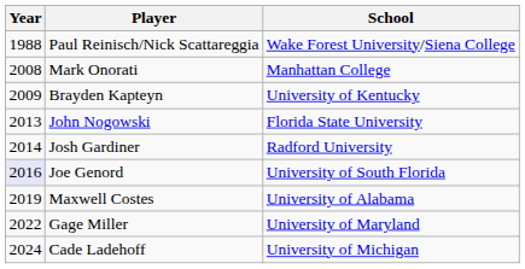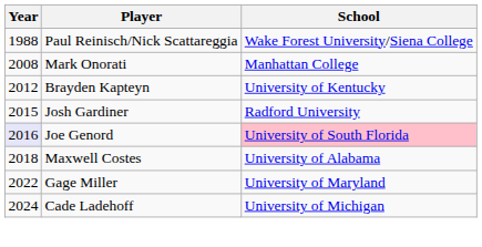Brayden Kapteyn | Year: 2009 -> 2012
- row: 2013 | John Nogowski | Florida State University
Josh Gardiner | Year: 2014 -> 2015
Joe Genord | School: no background -> pink background
Maxwell Costes | Year: 2019 -> 2018
